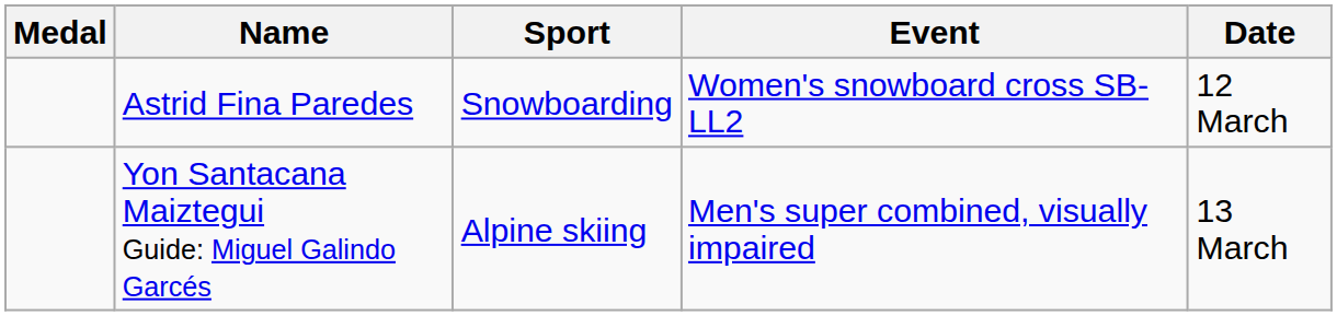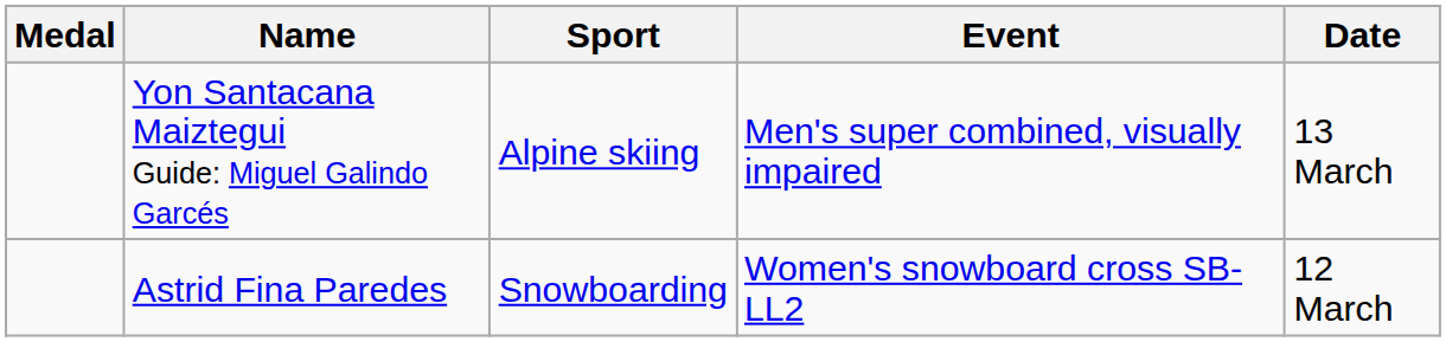rows swapped: Yon Santacana Maiztegui Guide: Miguel Galindo Garcés <-> Astrid Fina Paredes
